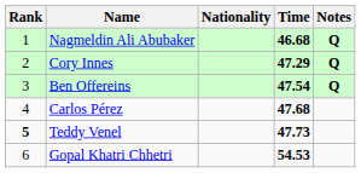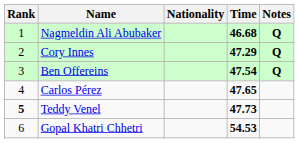Carlos Pérez | Time: 47.68 -> 47.65
